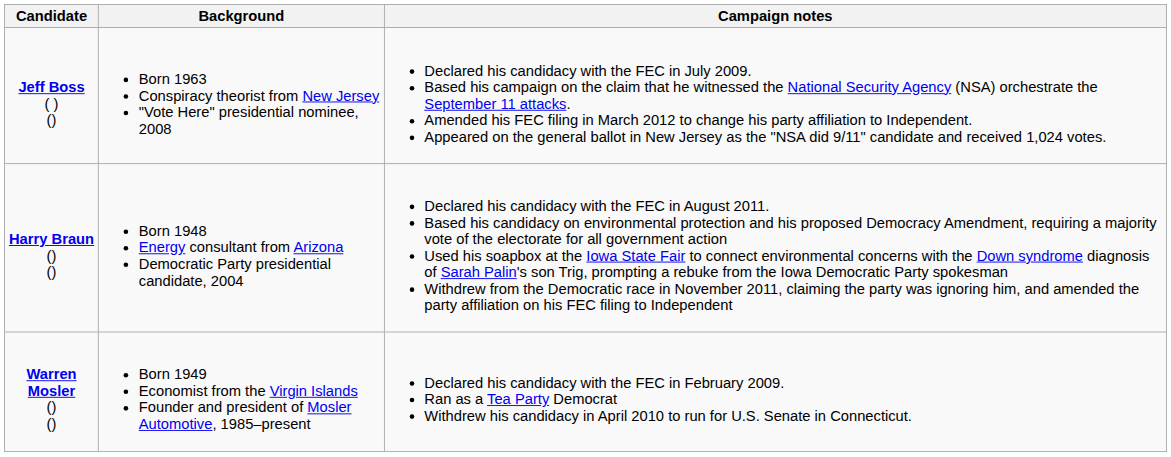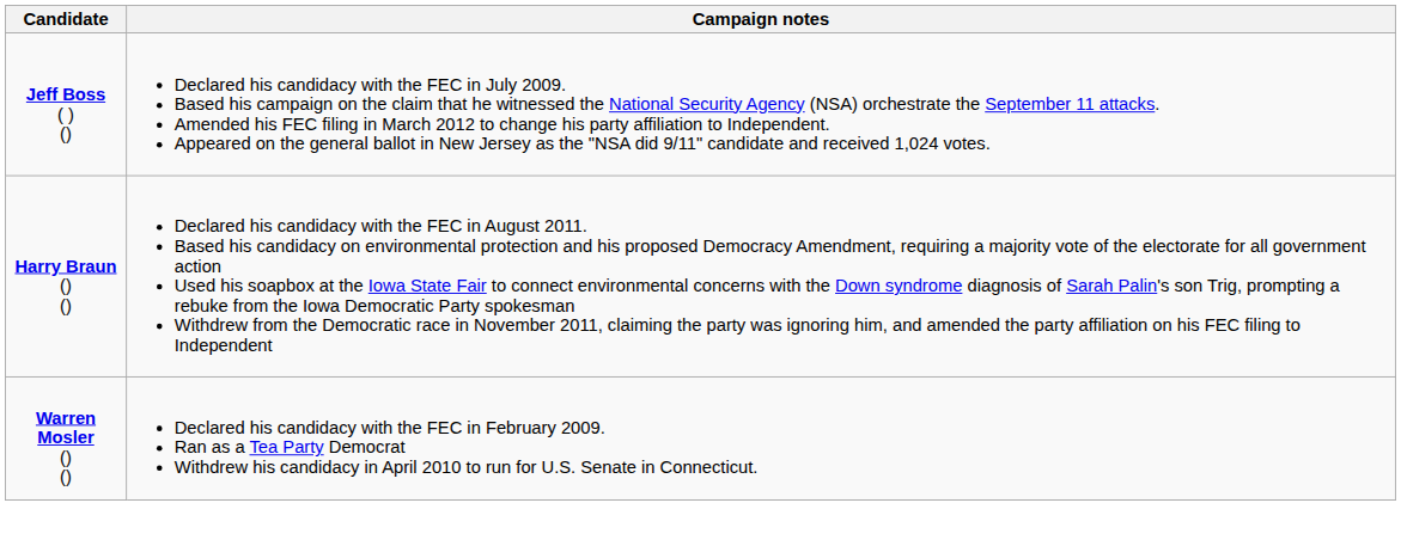- column: Background | Born 1963 Conspiracy theorist from New Jersey "Vote Here" presidential nominee, 2008 | Born 1948 Energy consultant from Arizona Democratic Party presidential candidate, 2004 | Born 1949 Economist from the Virgin Islands Founder and president of Mosler Automotive, 1985–present
